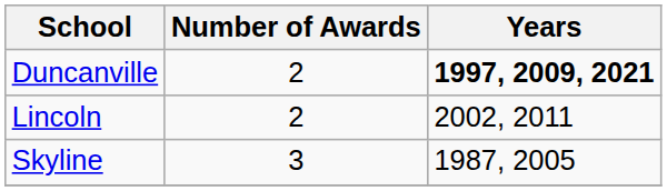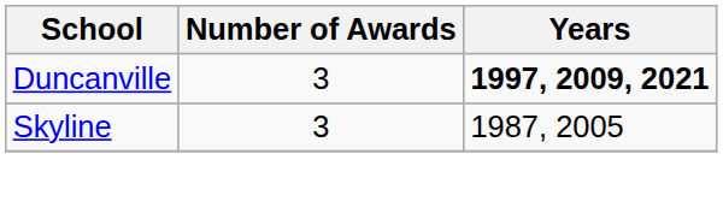Duncanville | Number of Awards: 2 -> 3
- row: Lincoln | 2 | 2002, 2011
